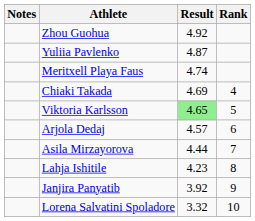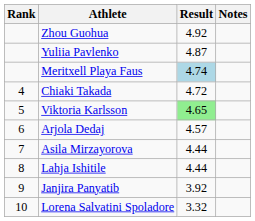columns swapped: Rank <-> Notes
Meritxell Playa Faus | Result: no background -> lightblue background
Chiaki Takada | Result: 4.69 -> 4.72
Lahja Ishitile | Result: 4.23 -> 4.44
